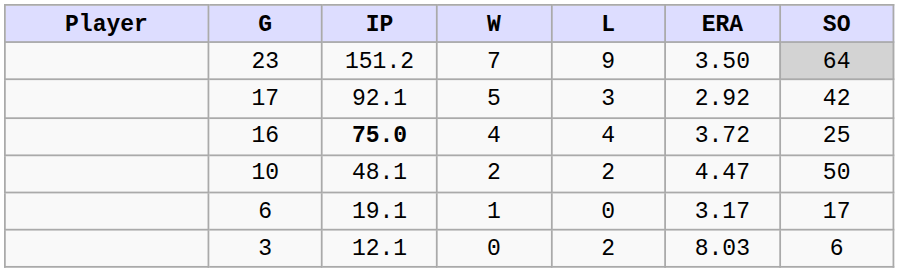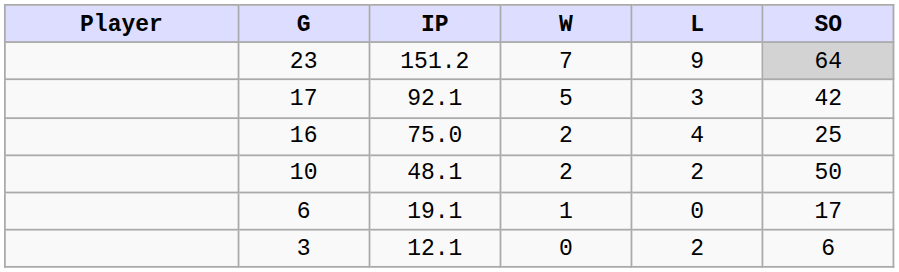- column: ERA | 3.50 | 2.92 | 3.72 | 4.47 | 3.17 | 8.03
16 | IP: bold -> normal
16 | W: 4 -> 2
